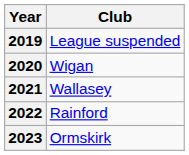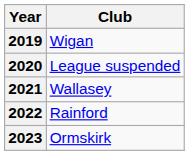2019 | Club: League suspended -> Wigan
2020 | Club: Wigan -> League suspended
